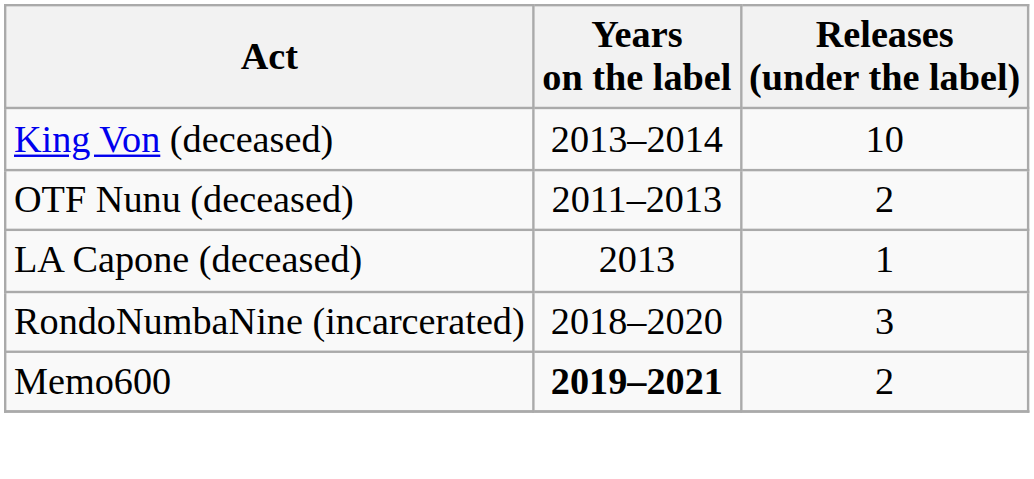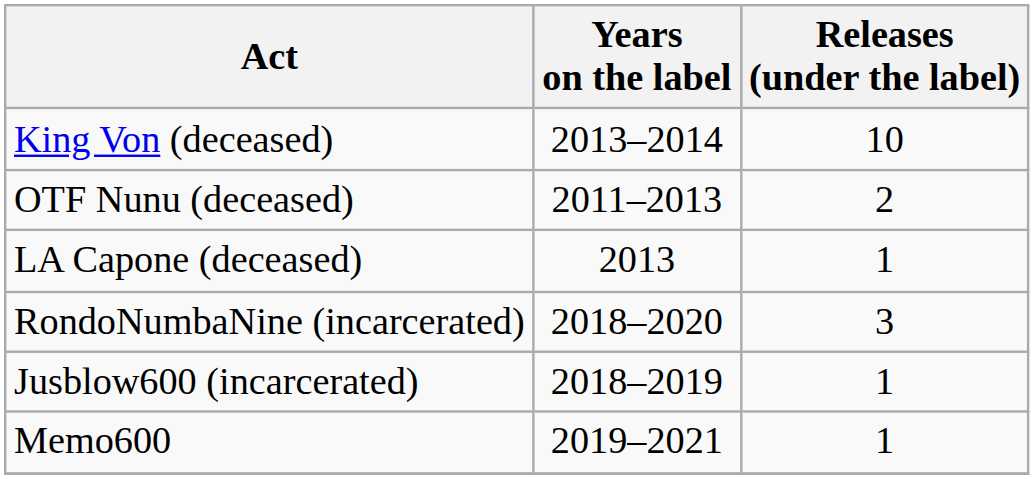+ row: Jusblow600 (incarcerated) | 2018–2019 | 1
Memo600 | Years on the label: bold -> normal
Memo600 | Releases (under the label): 2 -> 1
